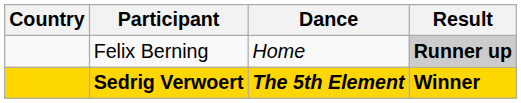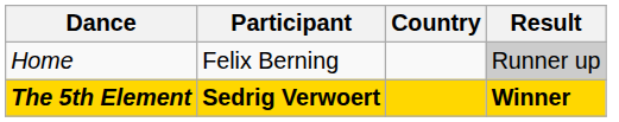columns swapped: Country <-> Dance
Felix Berning | Result: bold -> normal
